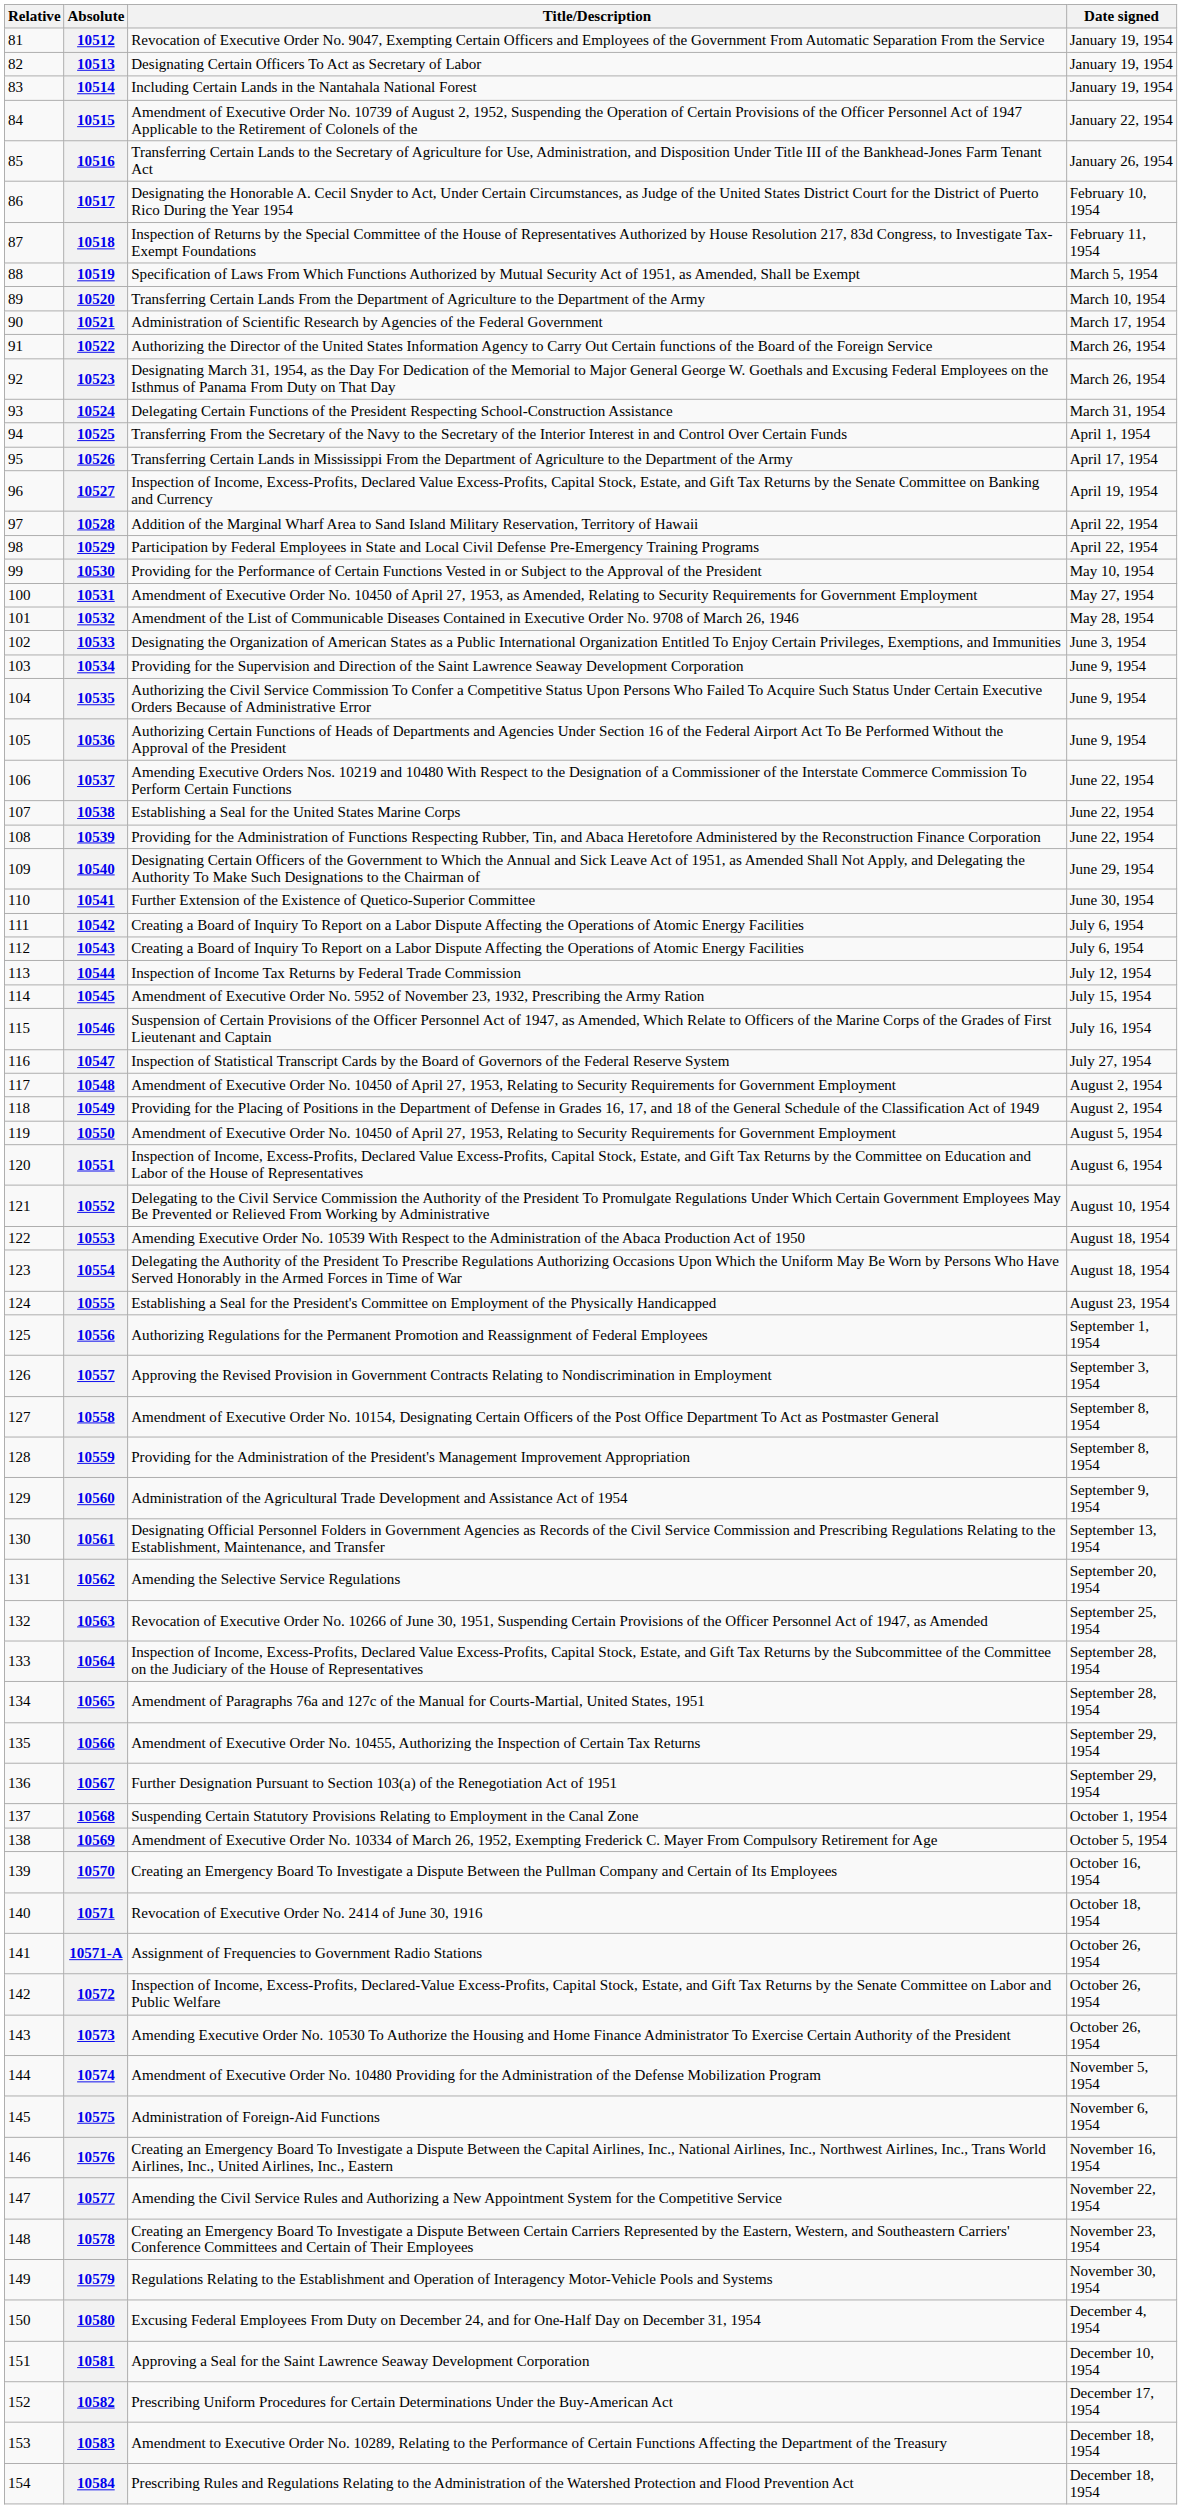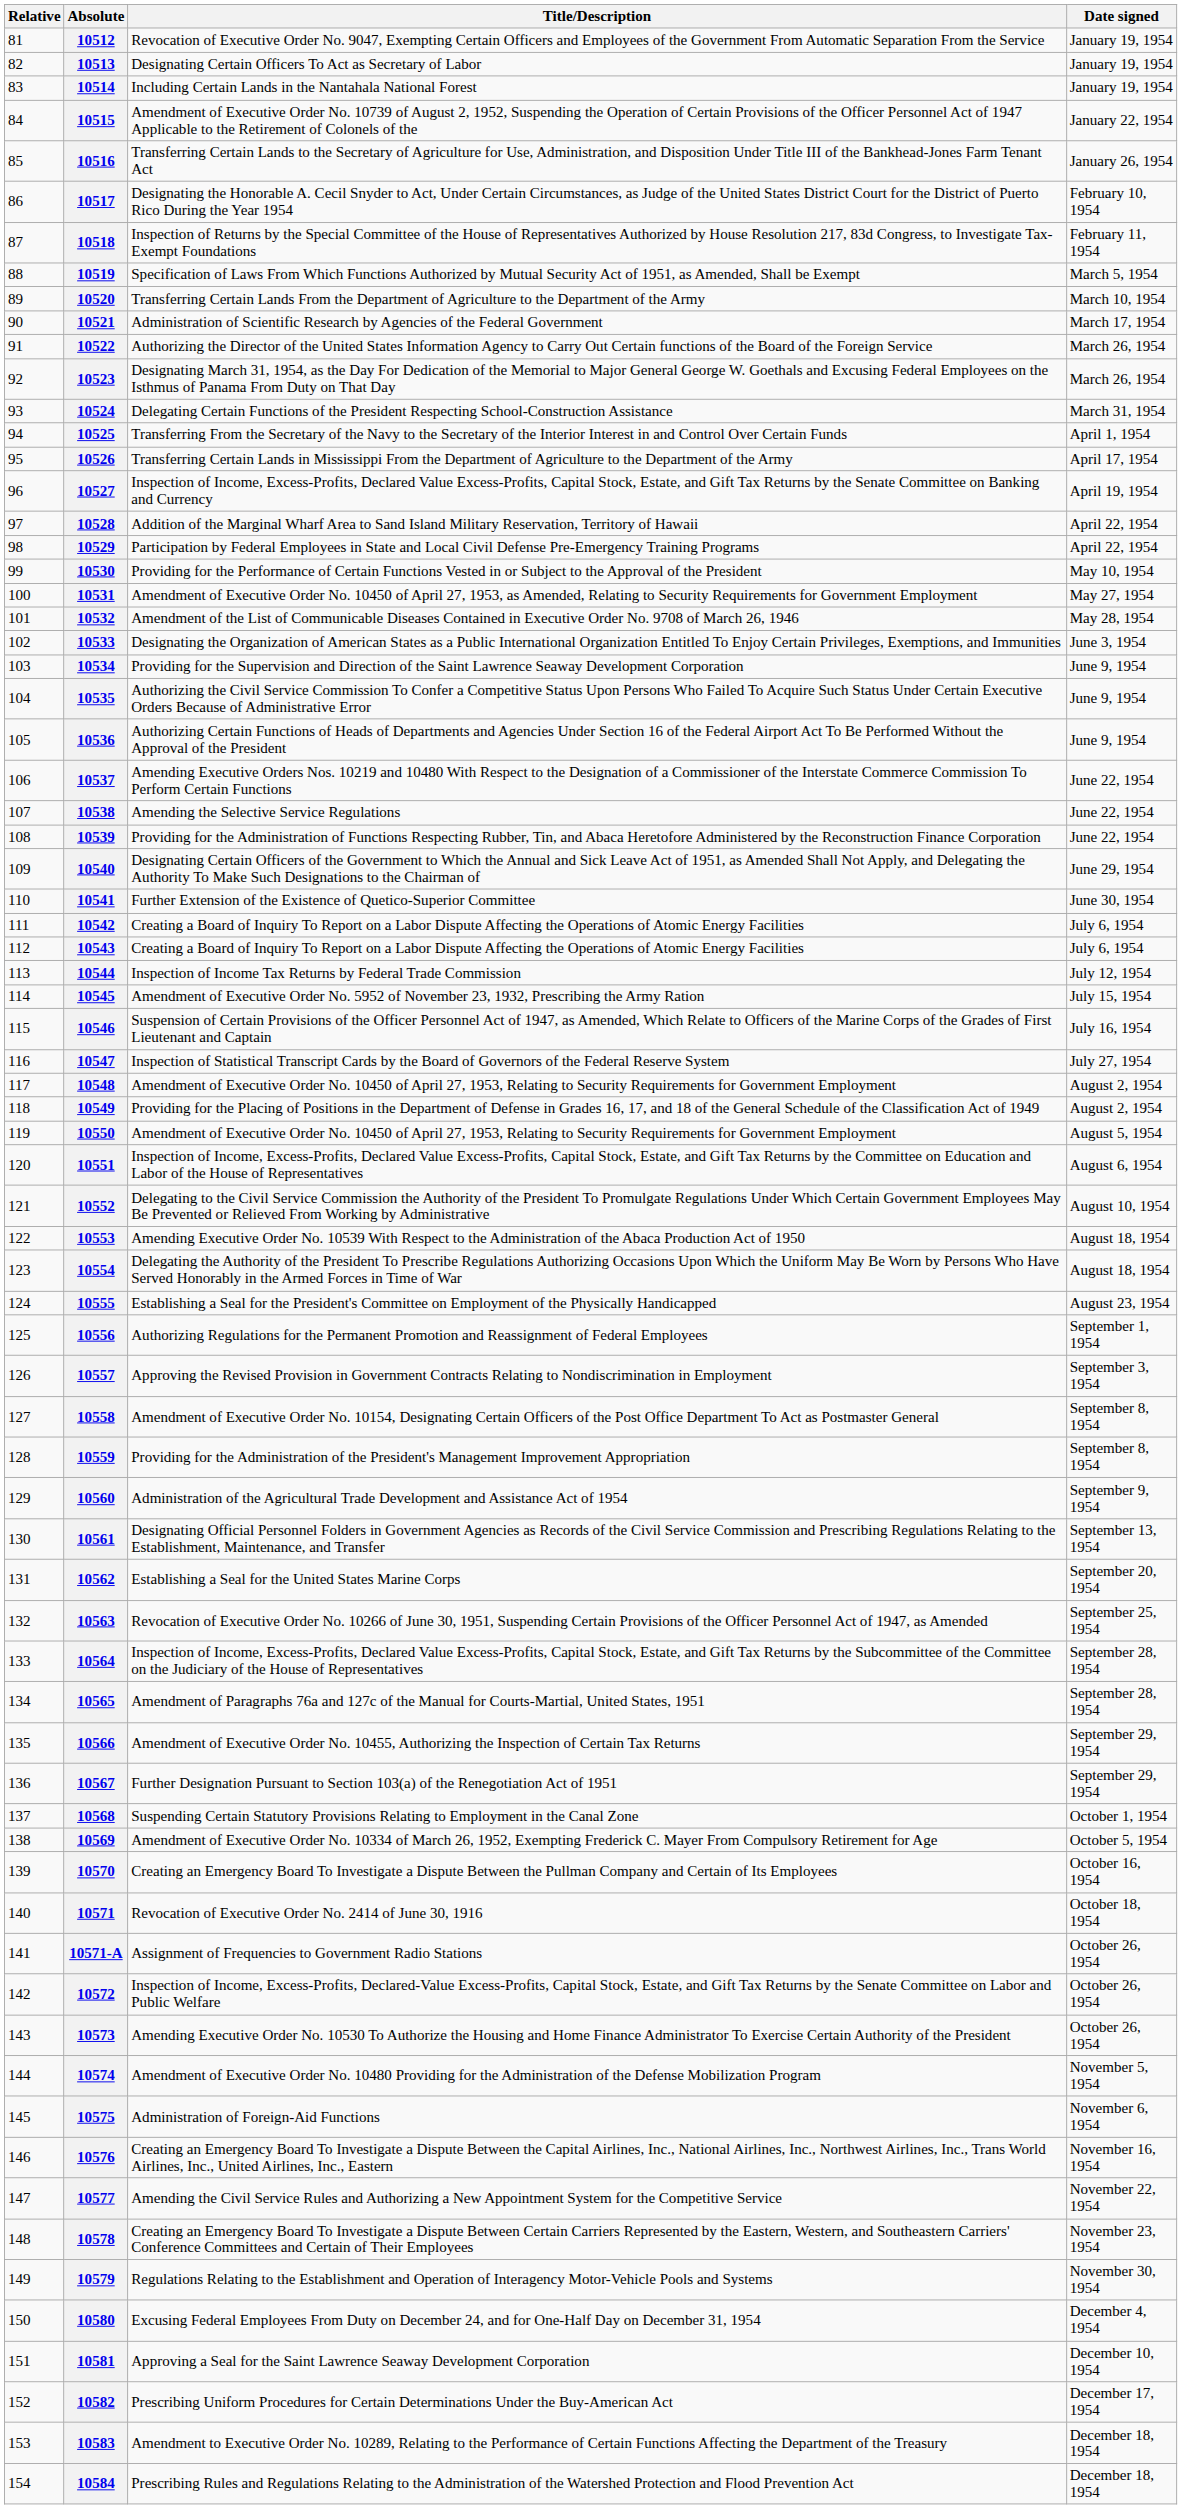10538 | Title/Description: Establishing a Seal for the United States Marine Corps -> Amending the Selective Service Regulations
10562 | Title/Description: Amending the Selective Service Regulations -> Establishing a Seal for the United States Marine Corps
